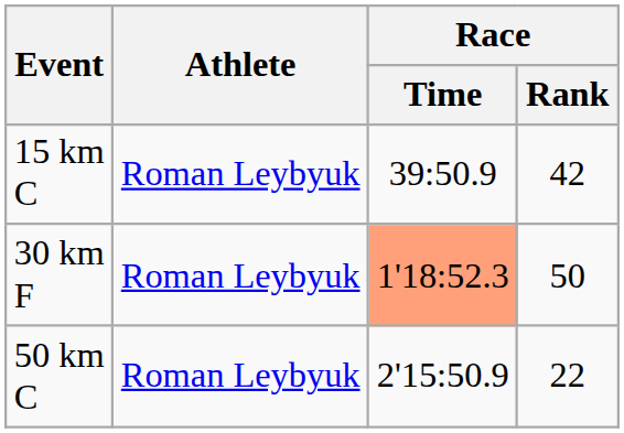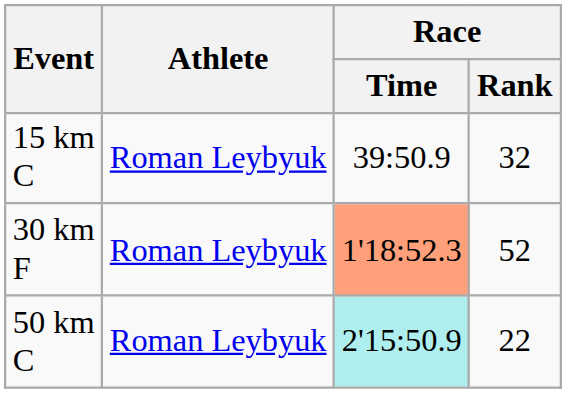15 km C | Race / Rank: 42 -> 32
30 km F | Race / Rank: 50 -> 52
50 km C | Race / Time: no background -> paleturquoise background
